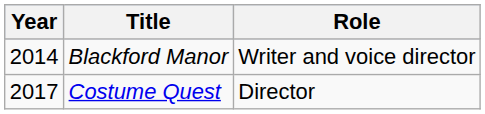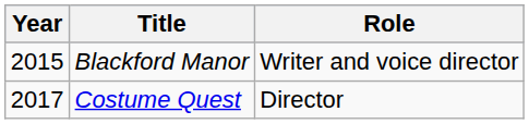Blackford Manor | Year: 2014 -> 2015
